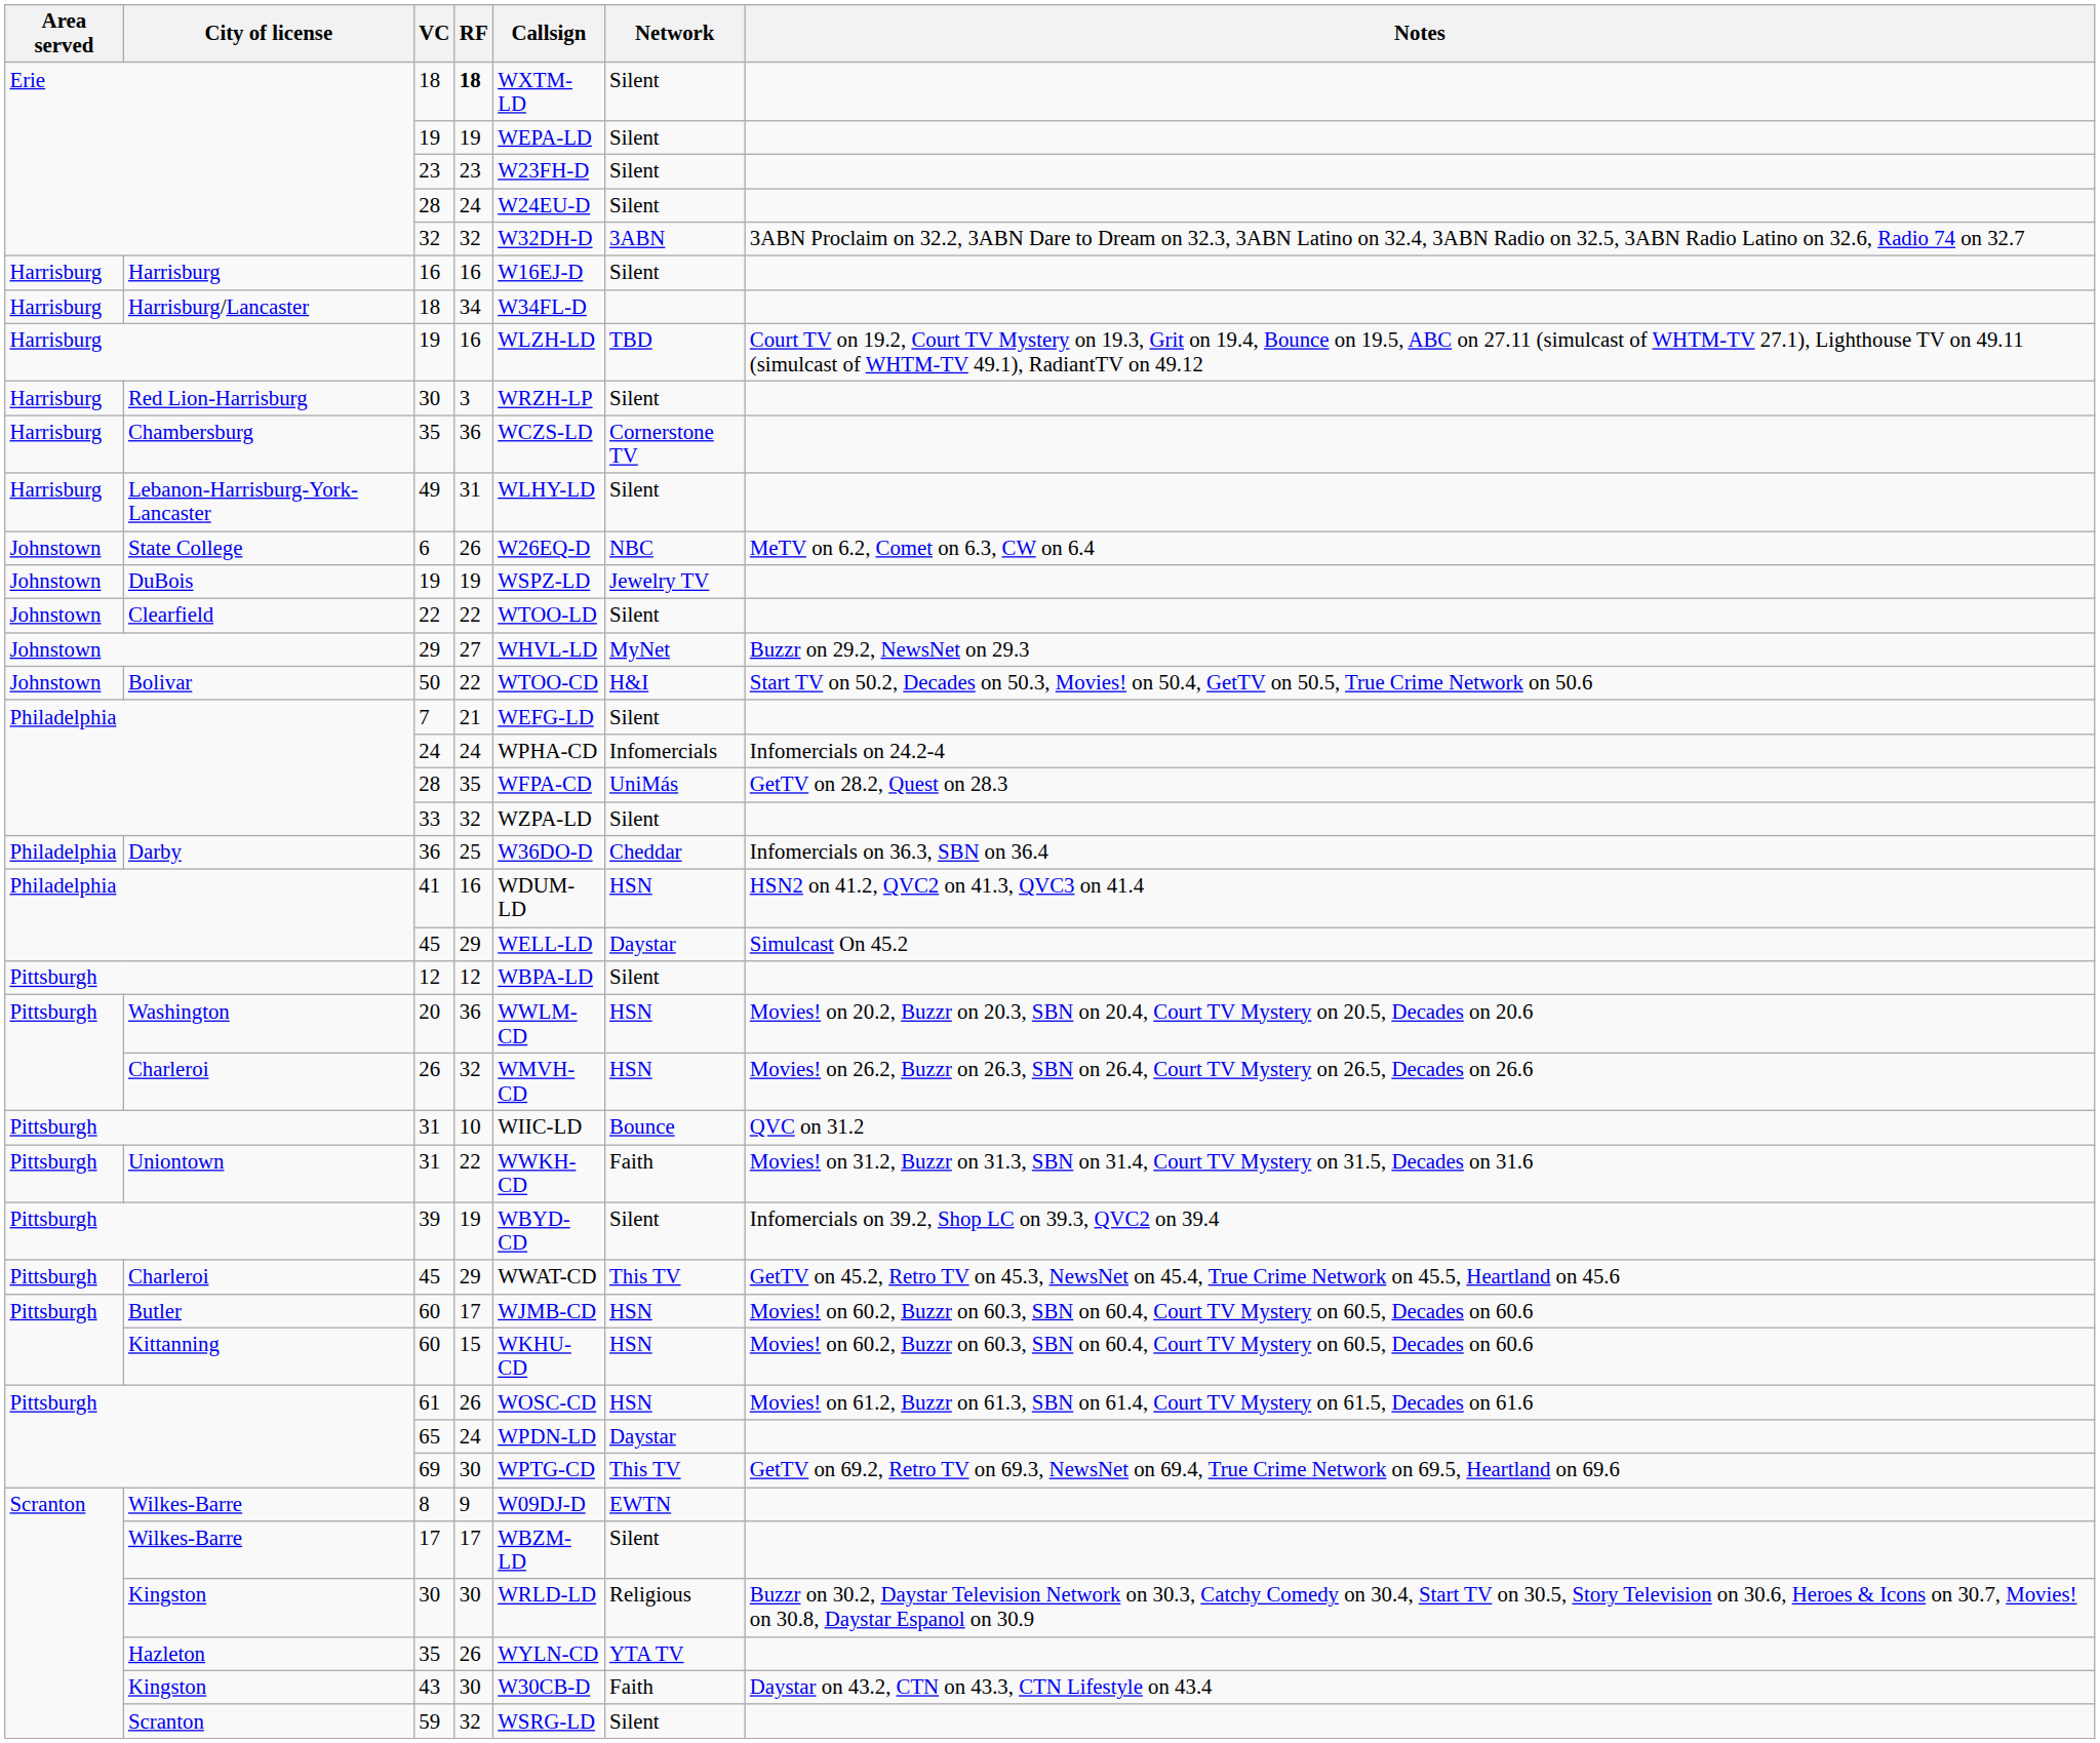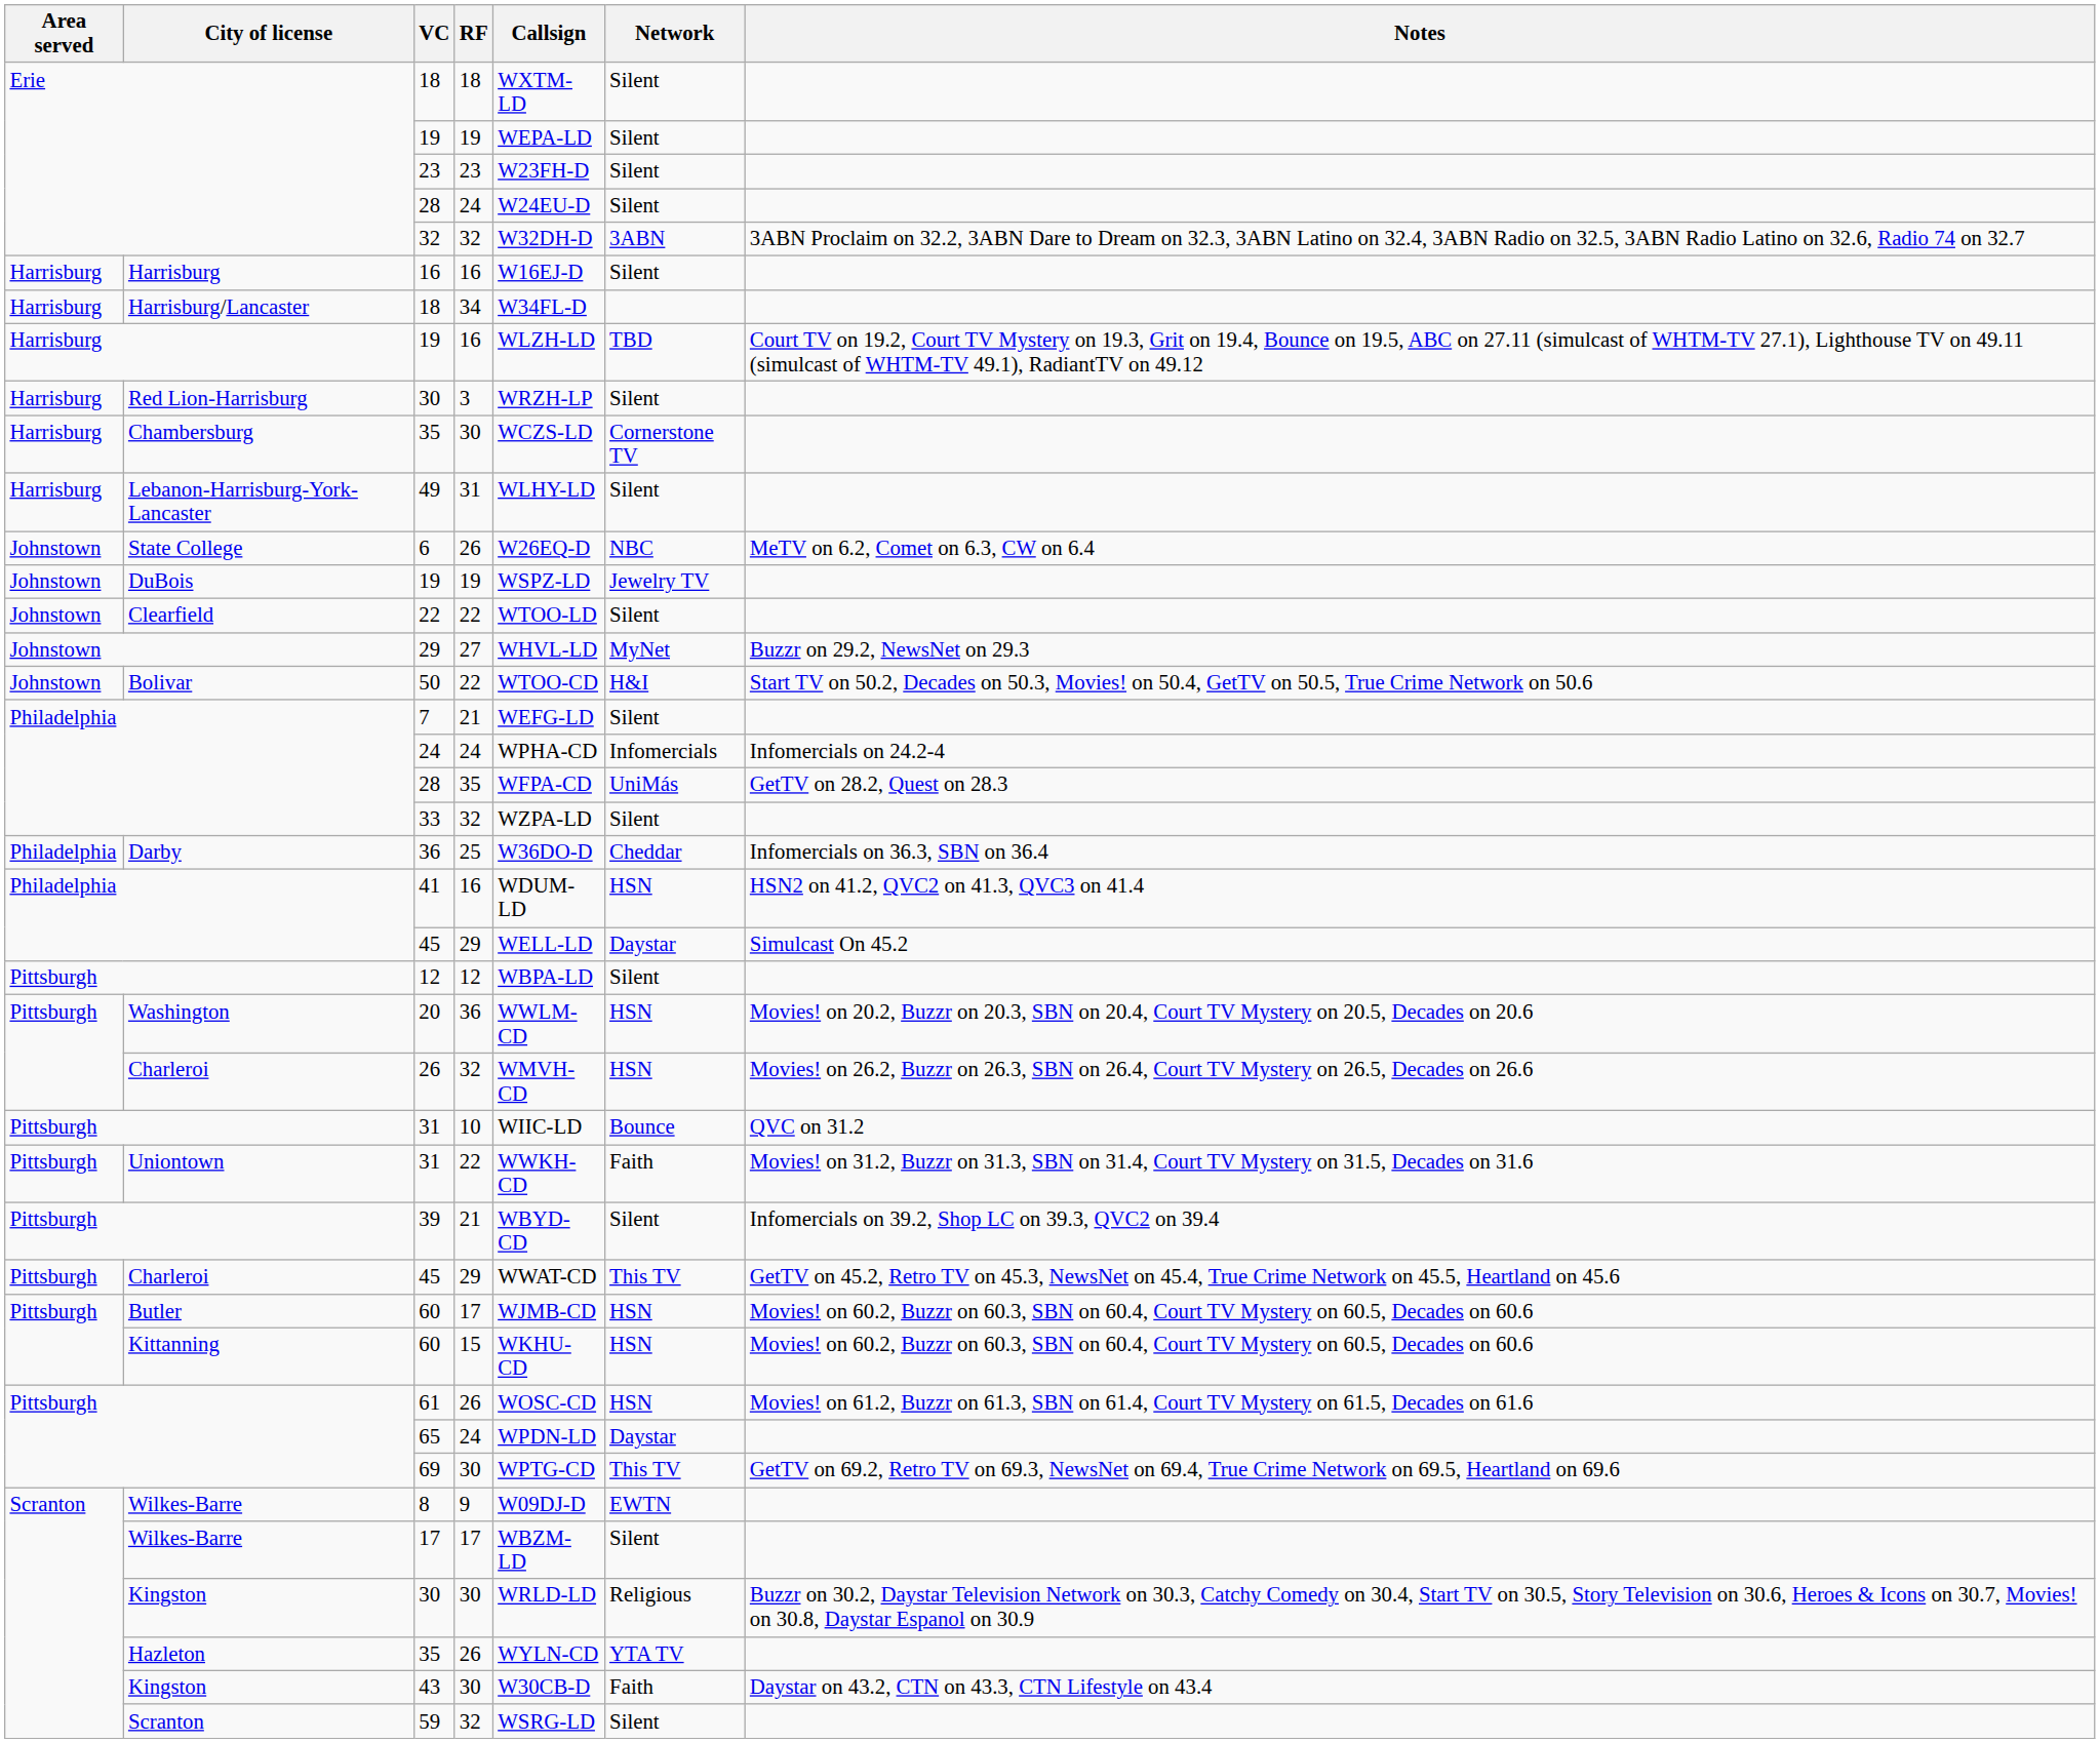Erie / 18 | RF: bold -> normal
Chambersburg / 35 | RF: 36 -> 30
39 | RF: 19 -> 21
